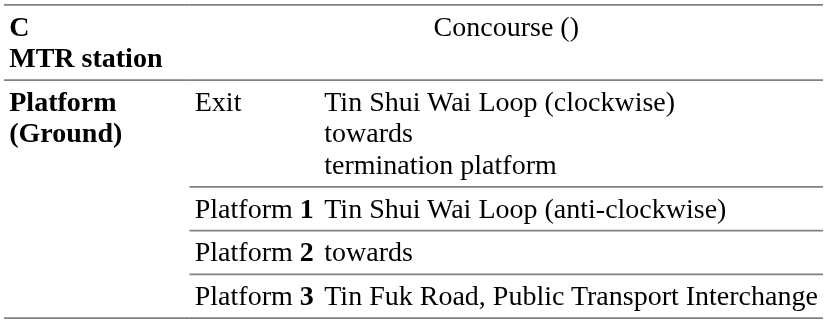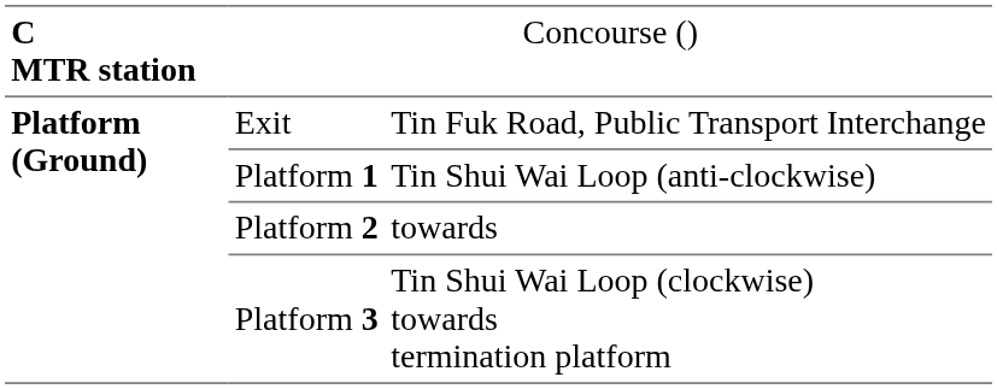Exit | column 3: Tin Shui Wai Loop (clockwise) towards termination platform -> Tin Fuk Road, Public Transport Interchange
Platform 3 | column 3: Tin Fuk Road, Public Transport Interchange -> Tin Shui Wai Loop (clockwise) towards termination platform
